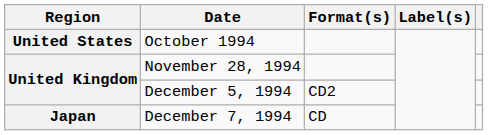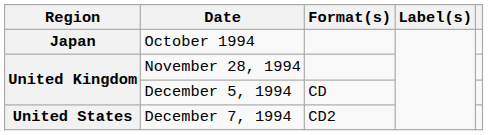October 1994 | Region: United States -> Japan
December 5, 1994 | Format(s): CD2 -> CD
December 7, 1994 | Region: Japan -> United States
December 7, 1994 | Format(s): CD -> CD2
